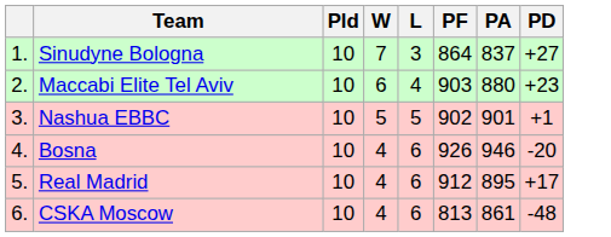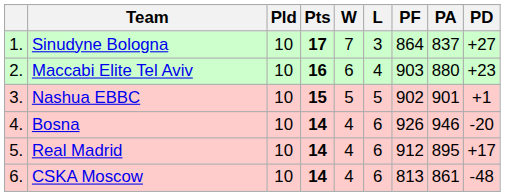+ column: Pts | 17 | 16 | 15 | 14 | 14 | 14
